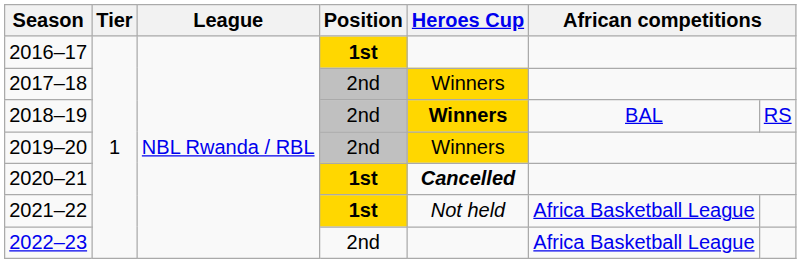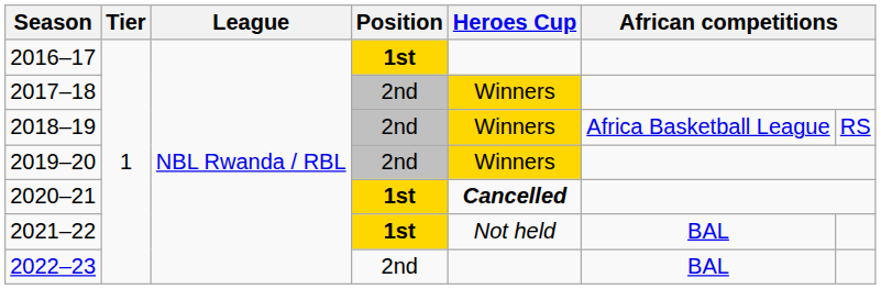2018–19 | Heroes Cup: bold -> normal
2018–19 | column 6: BAL -> Africa Basketball League
2021–22 | column 6: Africa Basketball League -> BAL
2022–23 | column 6: Africa Basketball League -> BAL
